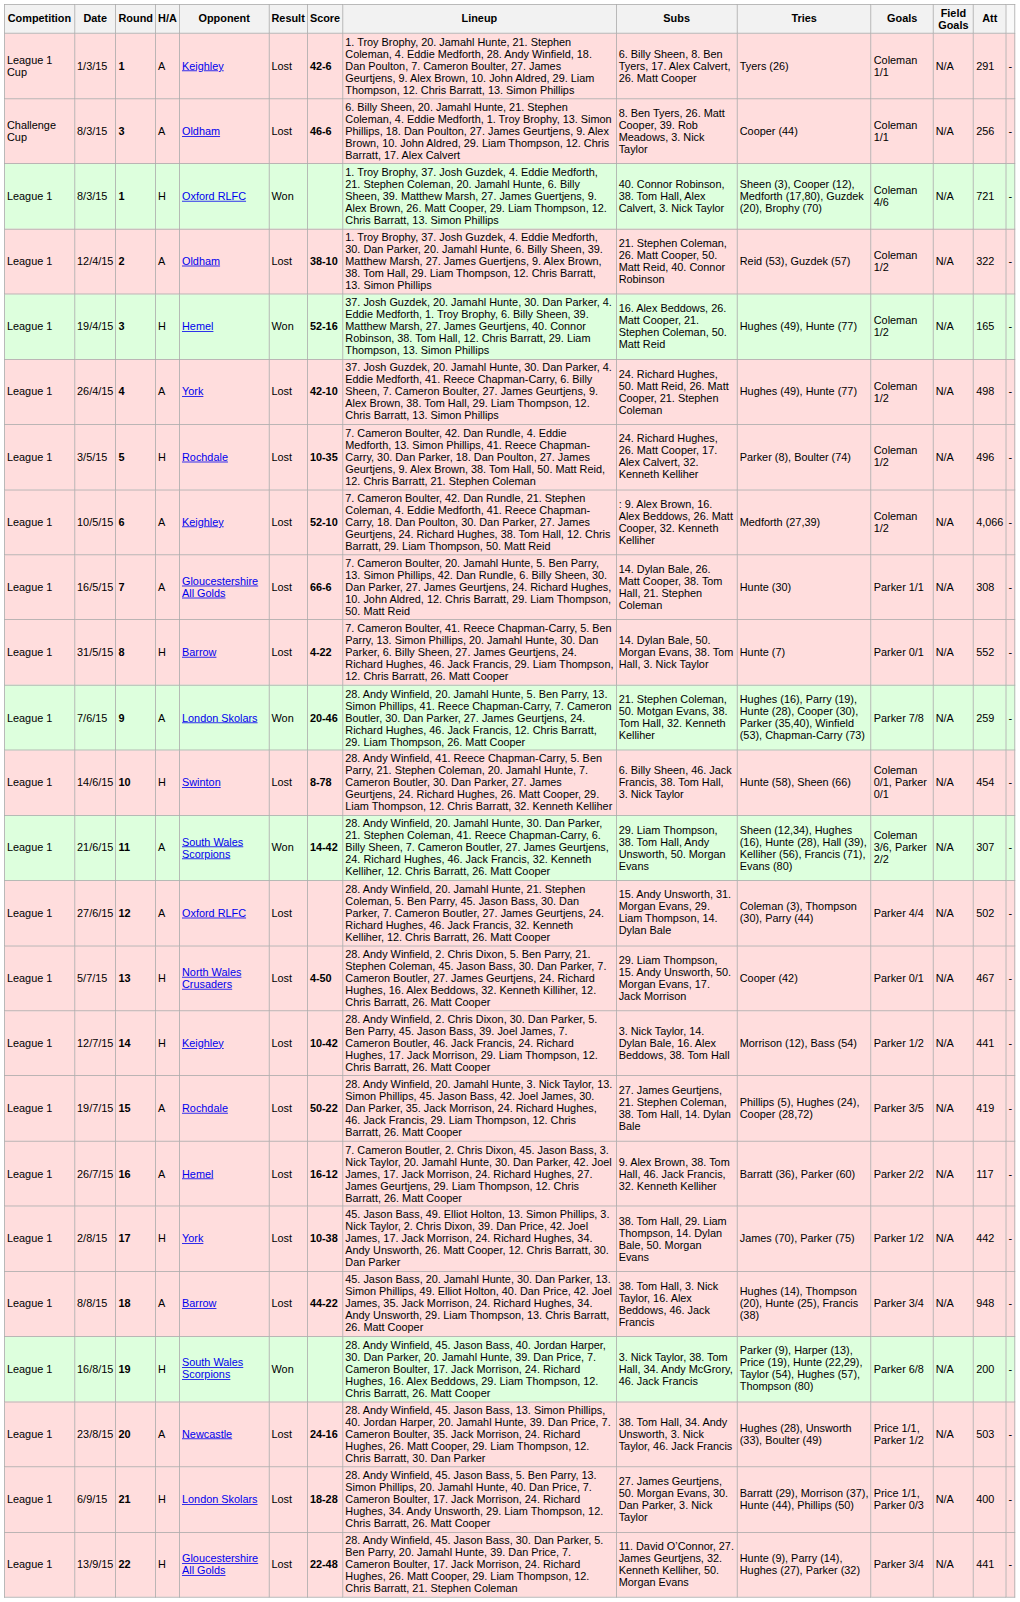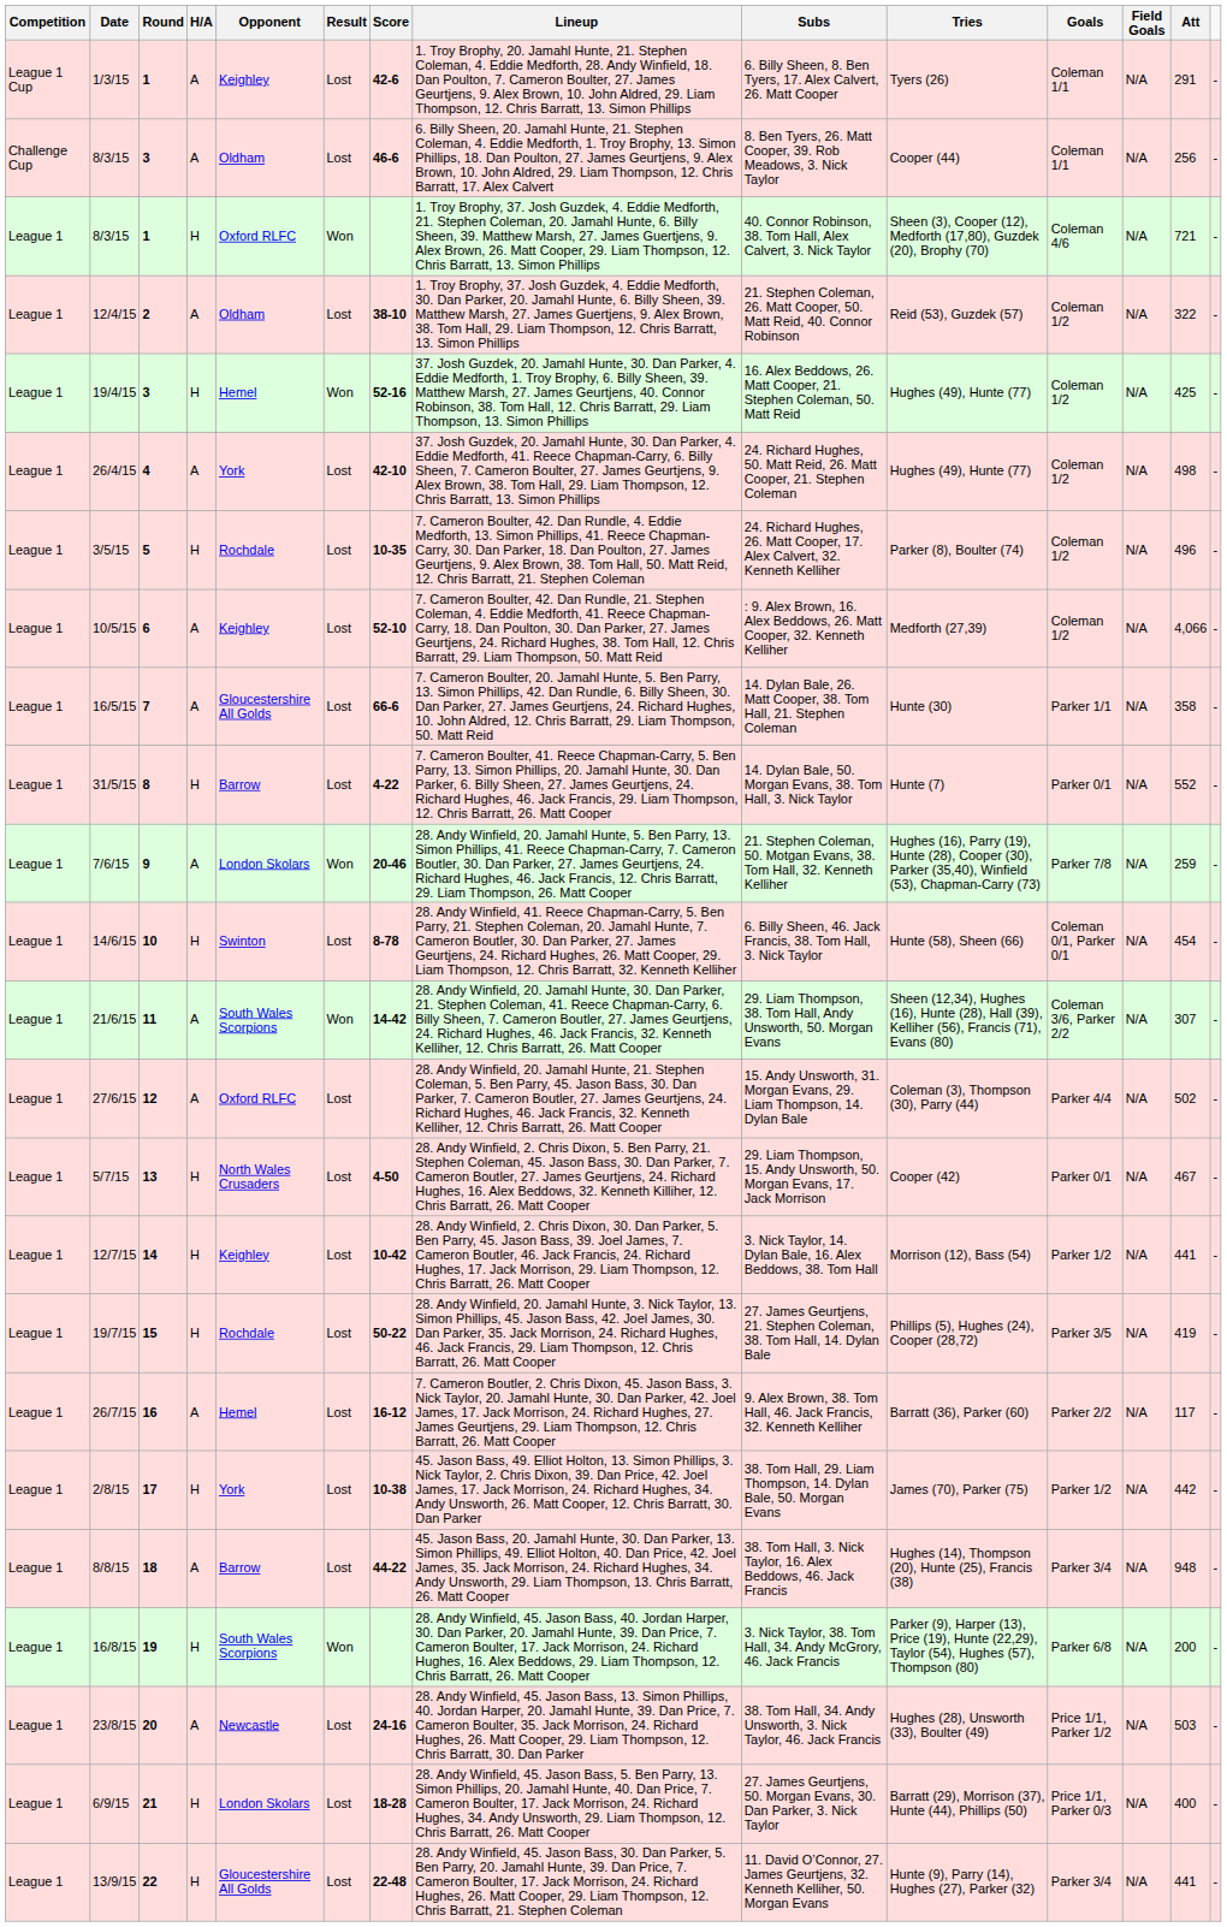19/4/15 | Att: 165 -> 425
16/5/15 | Att: 308 -> 358
19/7/15 | H/A: A -> H
